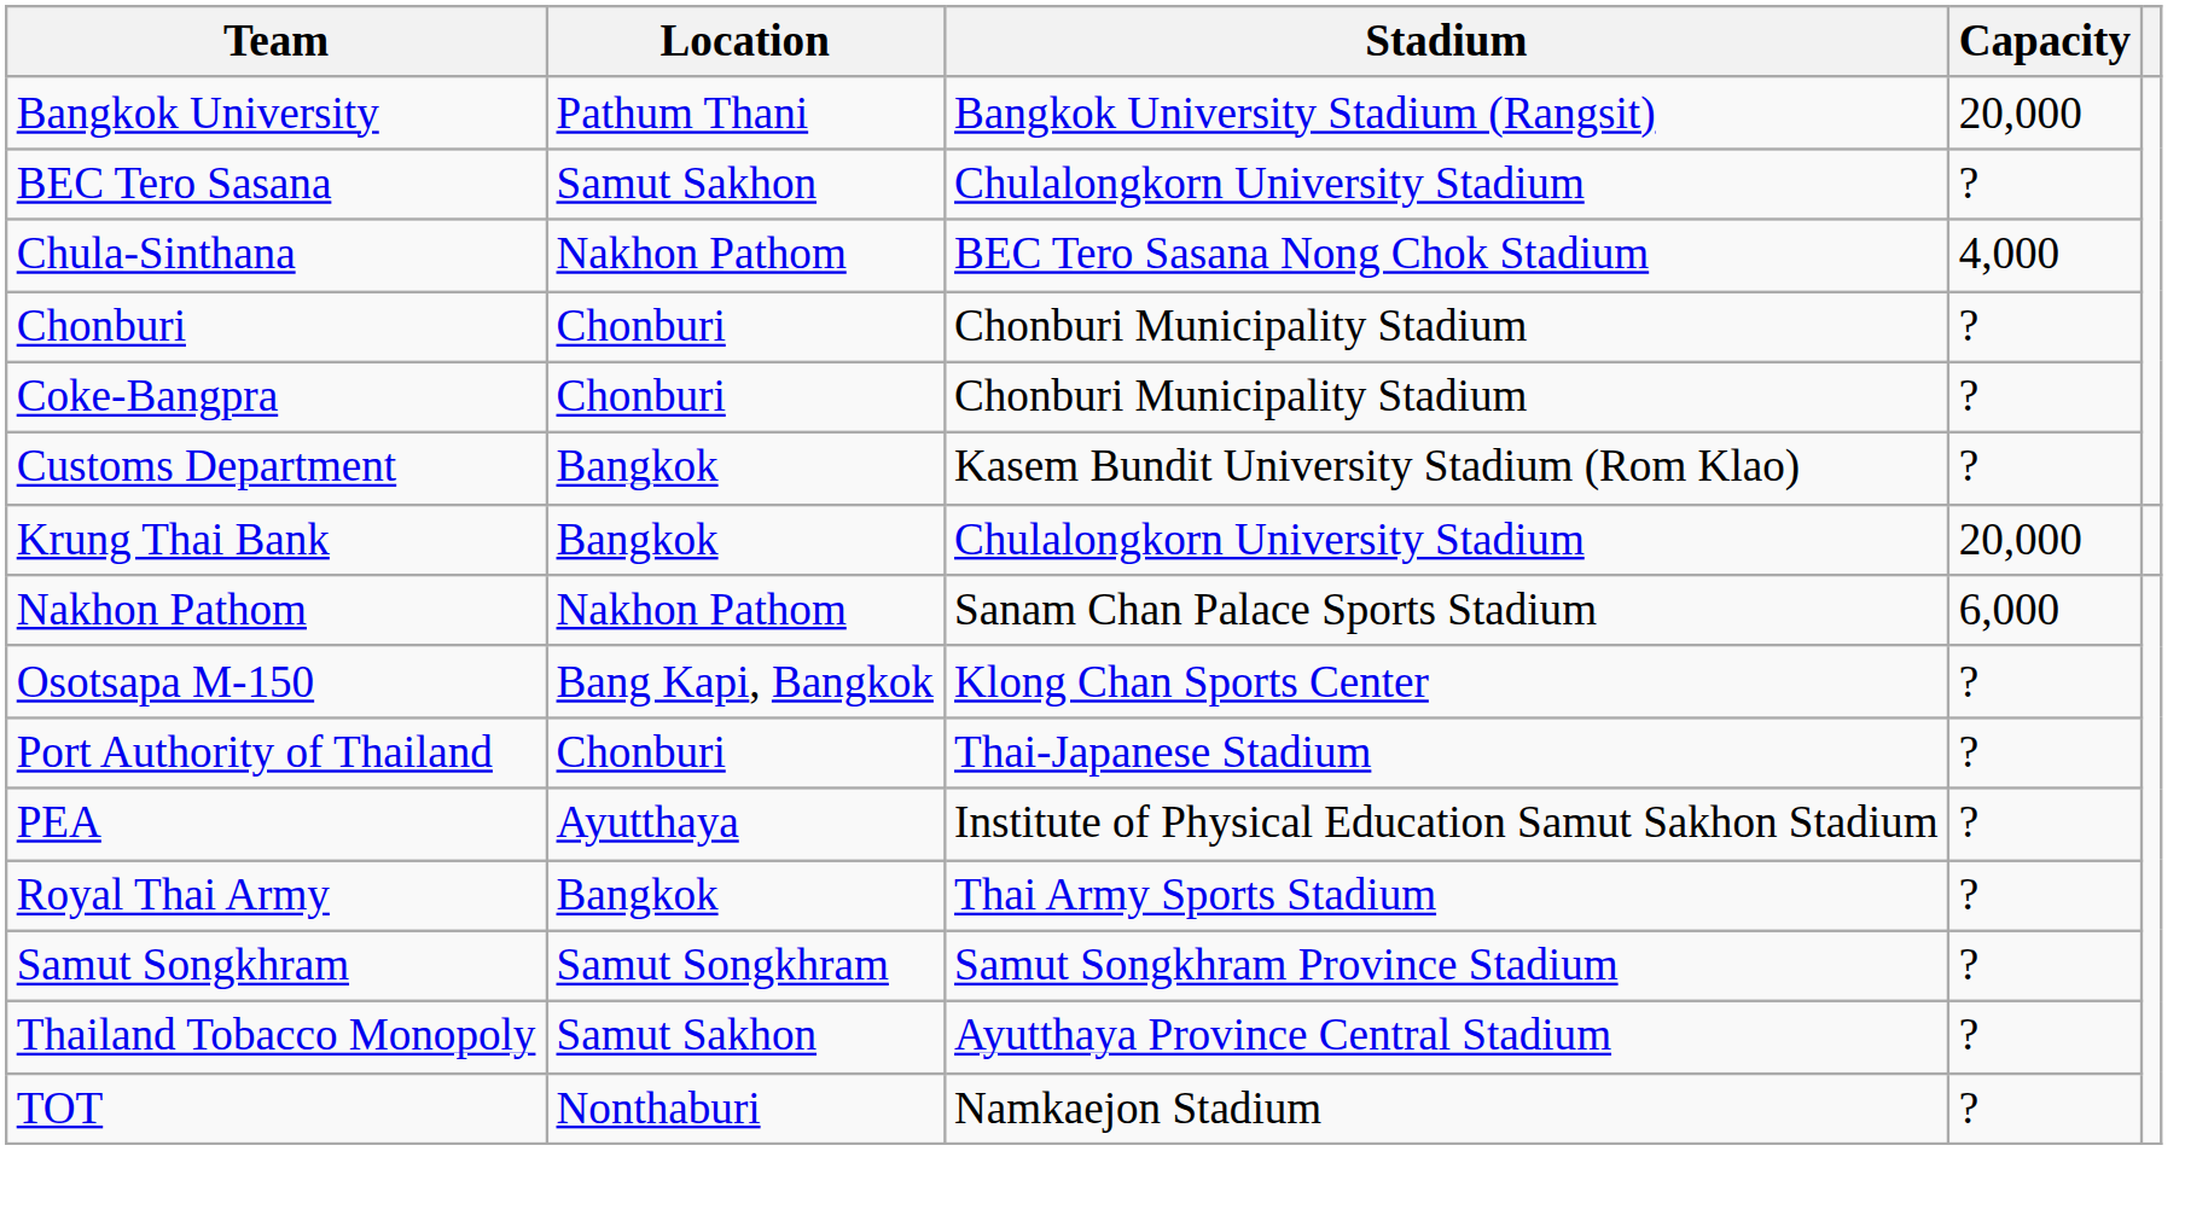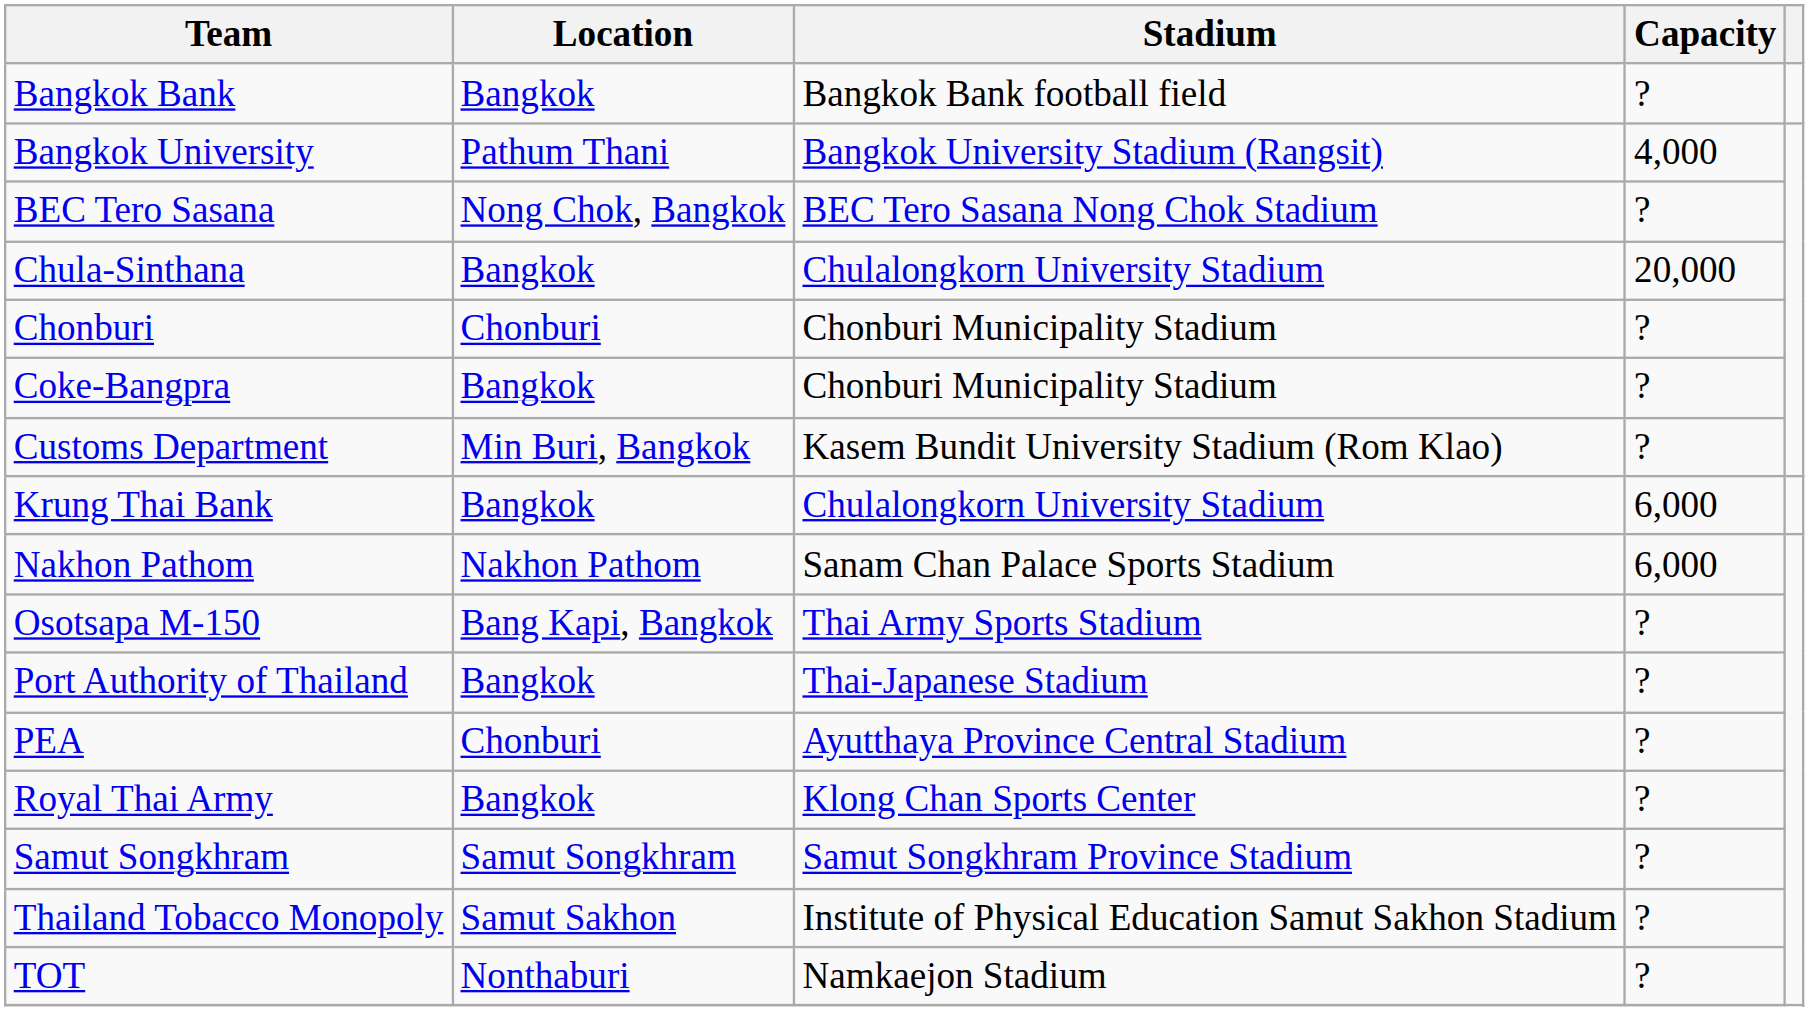+ row: Bangkok Bank | Bangkok | Bangkok Bank football field | ?
Bangkok University | Capacity: 20,000 -> 4,000
BEC Tero Sasana | Location: Samut Sakhon -> Nong Chok, Bangkok
BEC Tero Sasana | Stadium: Chulalongkorn University Stadium -> BEC Tero Sasana Nong Chok Stadium
Chula-Sinthana | Location: Nakhon Pathom -> Bangkok
Chula-Sinthana | Stadium: BEC Tero Sasana Nong Chok Stadium -> Chulalongkorn University Stadium
Chula-Sinthana | Capacity: 4,000 -> 20,000
Coke-Bangpra | Location: Chonburi -> Bangkok
Customs Department | Location: Bangkok -> Min Buri, Bangkok
Krung Thai Bank | Capacity: 20,000 -> 6,000
Osotsapa M-150 | Stadium: Klong Chan Sports Center -> Thai Army Sports Stadium
Port Authority of Thailand | Location: Chonburi -> Bangkok
PEA | Location: Ayutthaya -> Chonburi
PEA | Stadium: Institute of Physical Education Samut Sakhon Stadium -> Ayutthaya Province Central Stadium
Royal Thai Army | Stadium: Thai Army Sports Stadium -> Klong Chan Sports Center
Thailand Tobacco Monopoly | Stadium: Ayutthaya Province Central Stadium -> Institute of Physical Education Samut Sakhon Stadium
